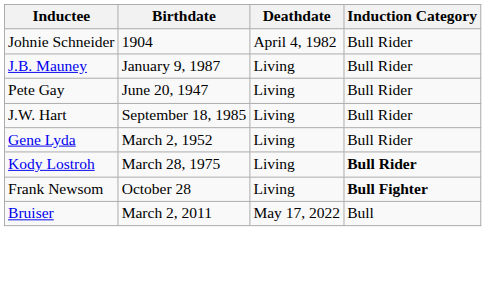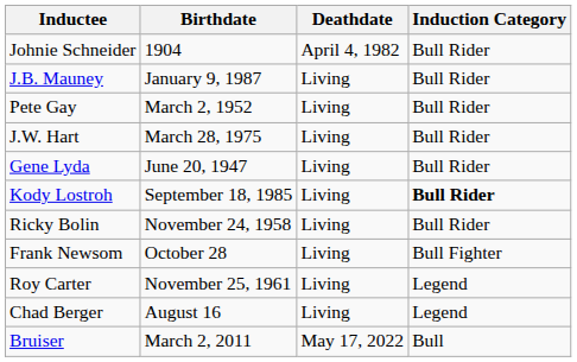Pete Gay | Birthdate: June 20, 1947 -> March 2, 1952
J.W. Hart | Birthdate: September 18, 1985 -> March 28, 1975
Gene Lyda | Birthdate: March 2, 1952 -> June 20, 1947
Kody Lostroh | Birthdate: March 28, 1975 -> September 18, 1985
+ row: Ricky Bolin | November 24, 1958 | Living | Bull Rider
Frank Newsom | Induction Category: bold -> normal
+ row: Roy Carter | November 25, 1961 | Living | Legend
+ row: Chad Berger | August 16 | Living | Legend
